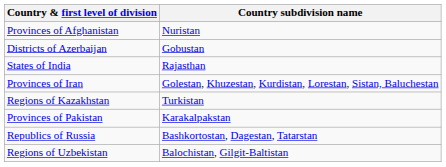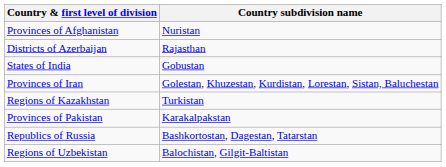Districts of Azerbaijan | Country subdivision name: Gobustan -> Rajasthan
States of India | Country subdivision name: Rajasthan -> Gobustan
